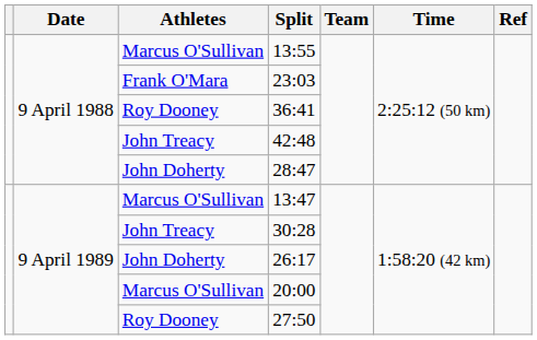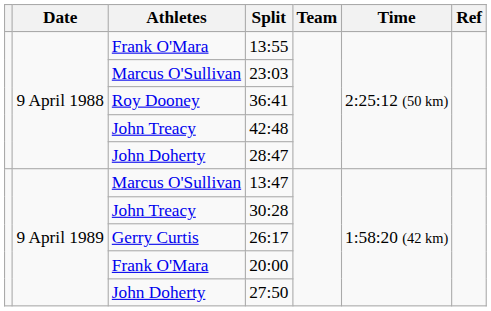13:55 | Athletes: Marcus O'Sullivan -> Frank O'Mara
23:03 | Athletes: Frank O'Mara -> Marcus O'Sullivan
26:17 | Athletes: John Doherty -> Gerry Curtis
20:00 | Athletes: Marcus O'Sullivan -> Frank O'Mara
27:50 | Athletes: Roy Dooney -> John Doherty
